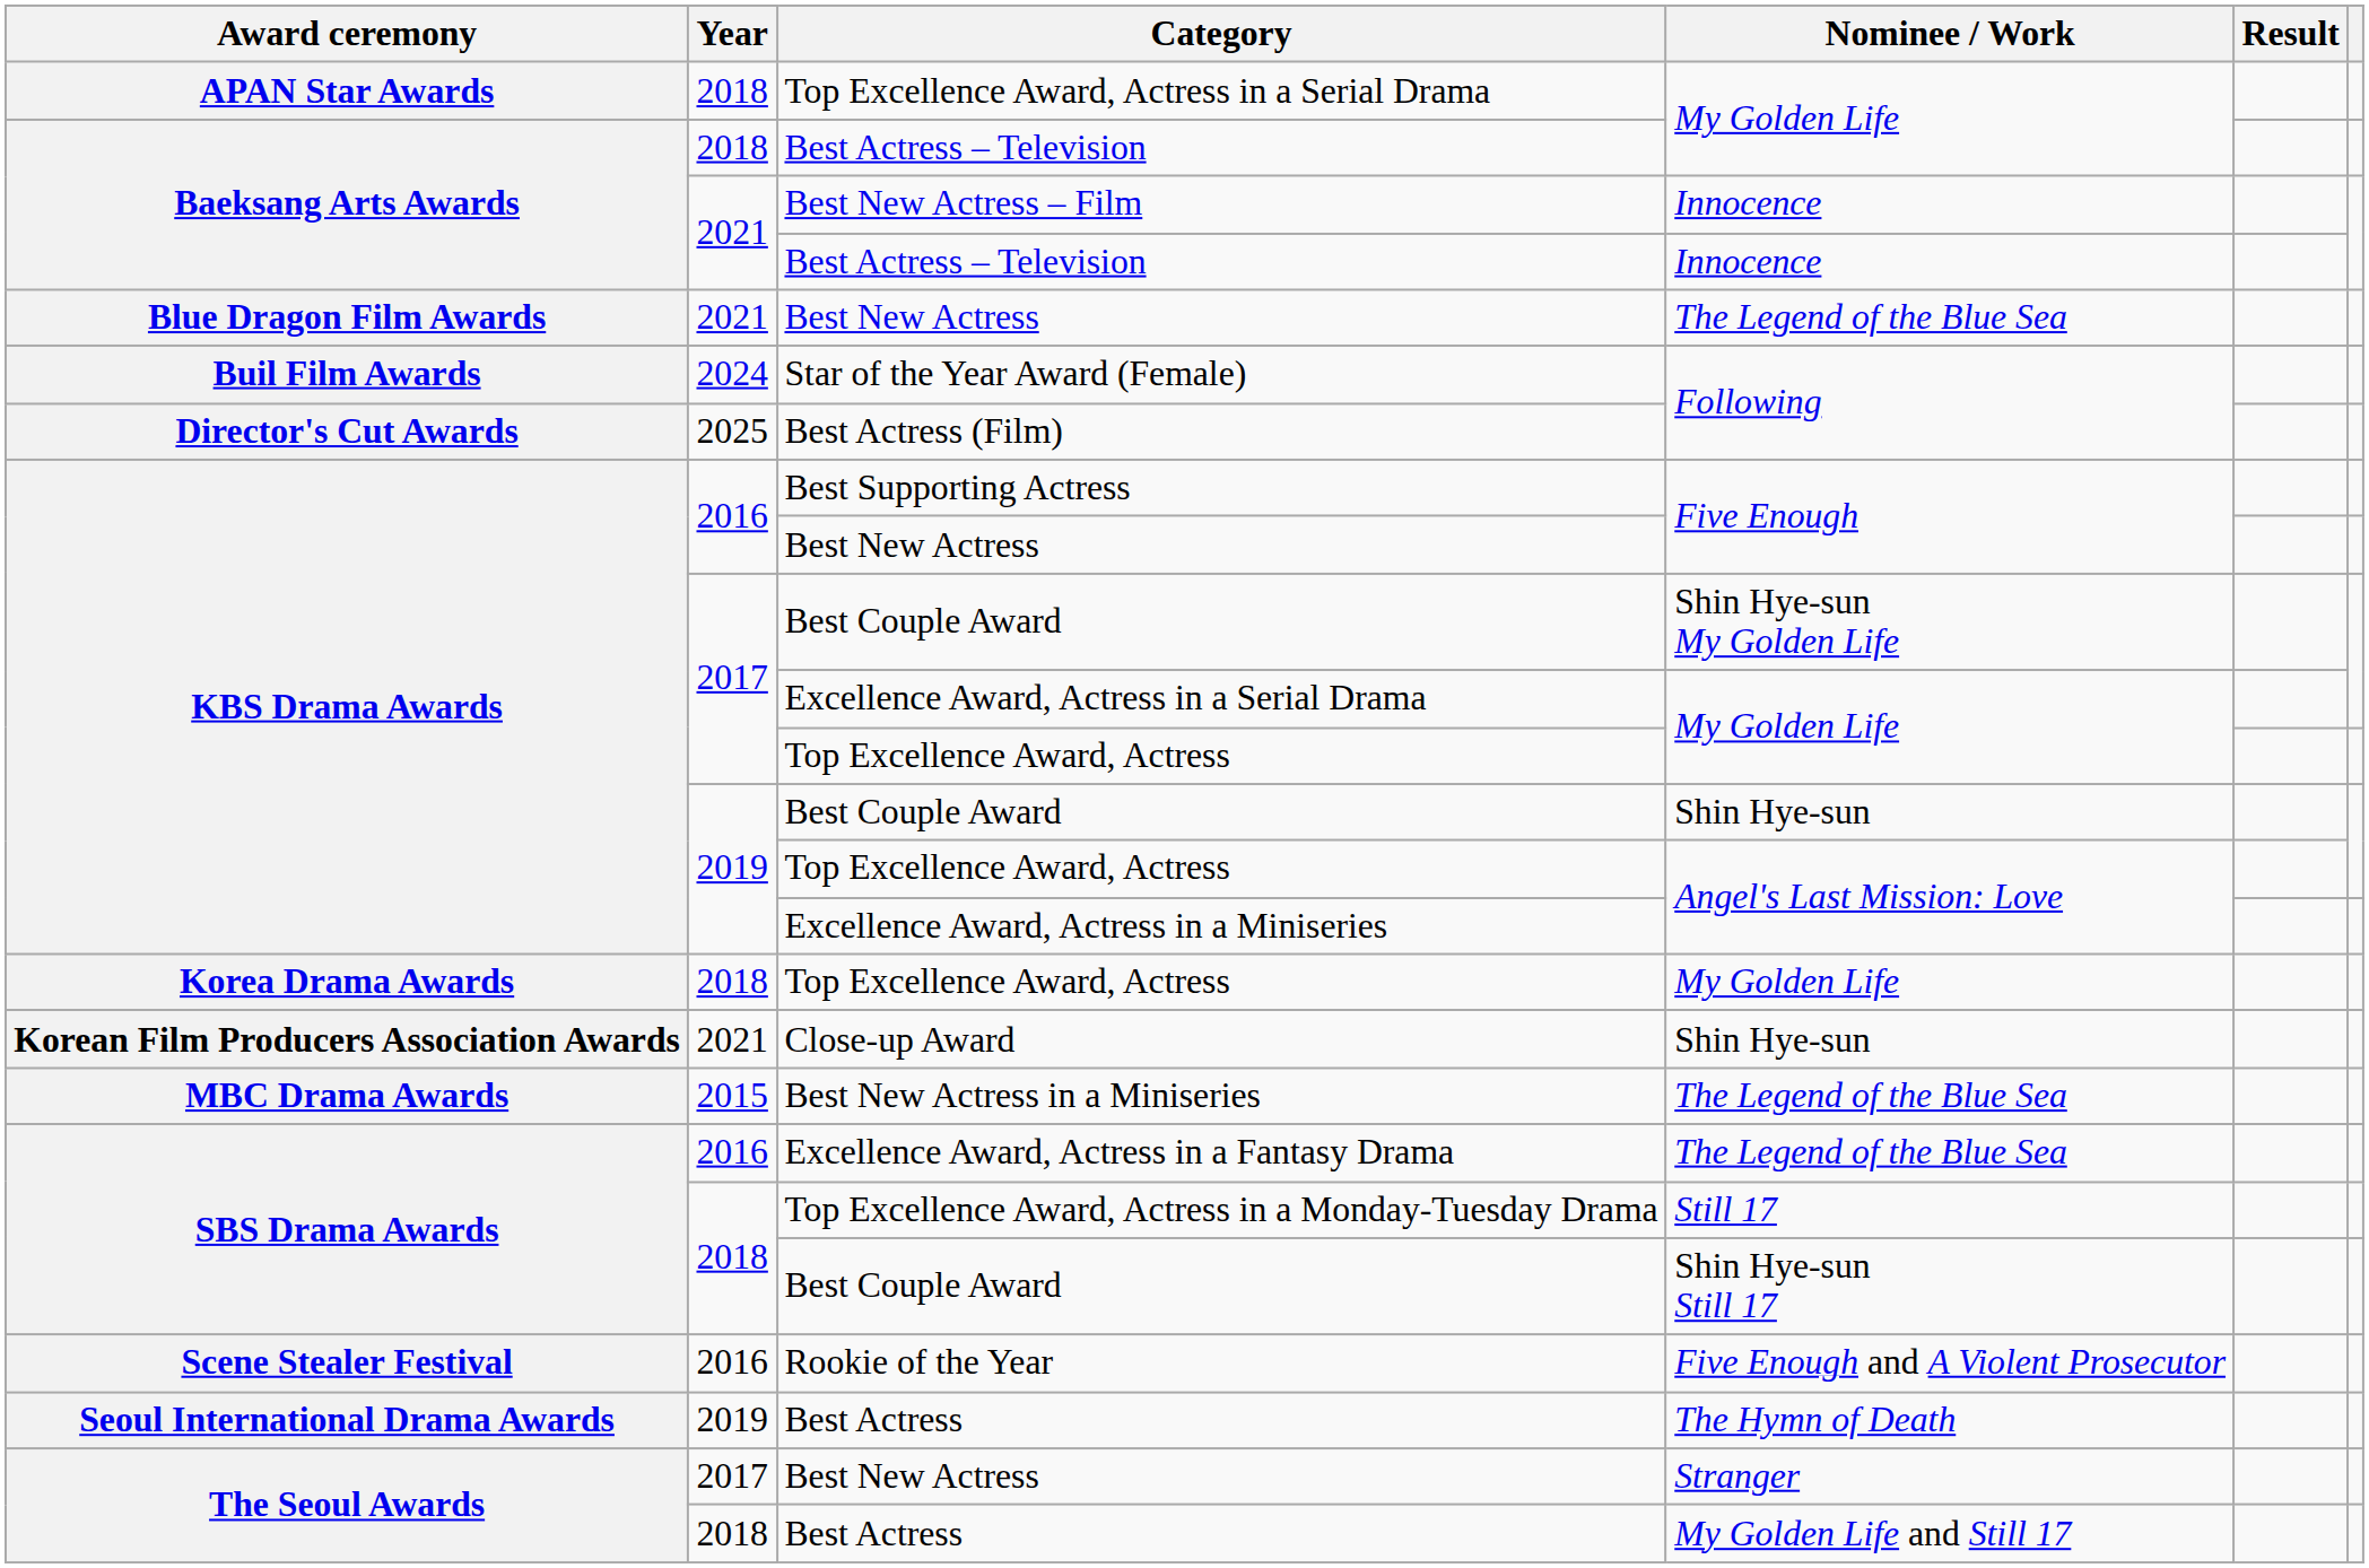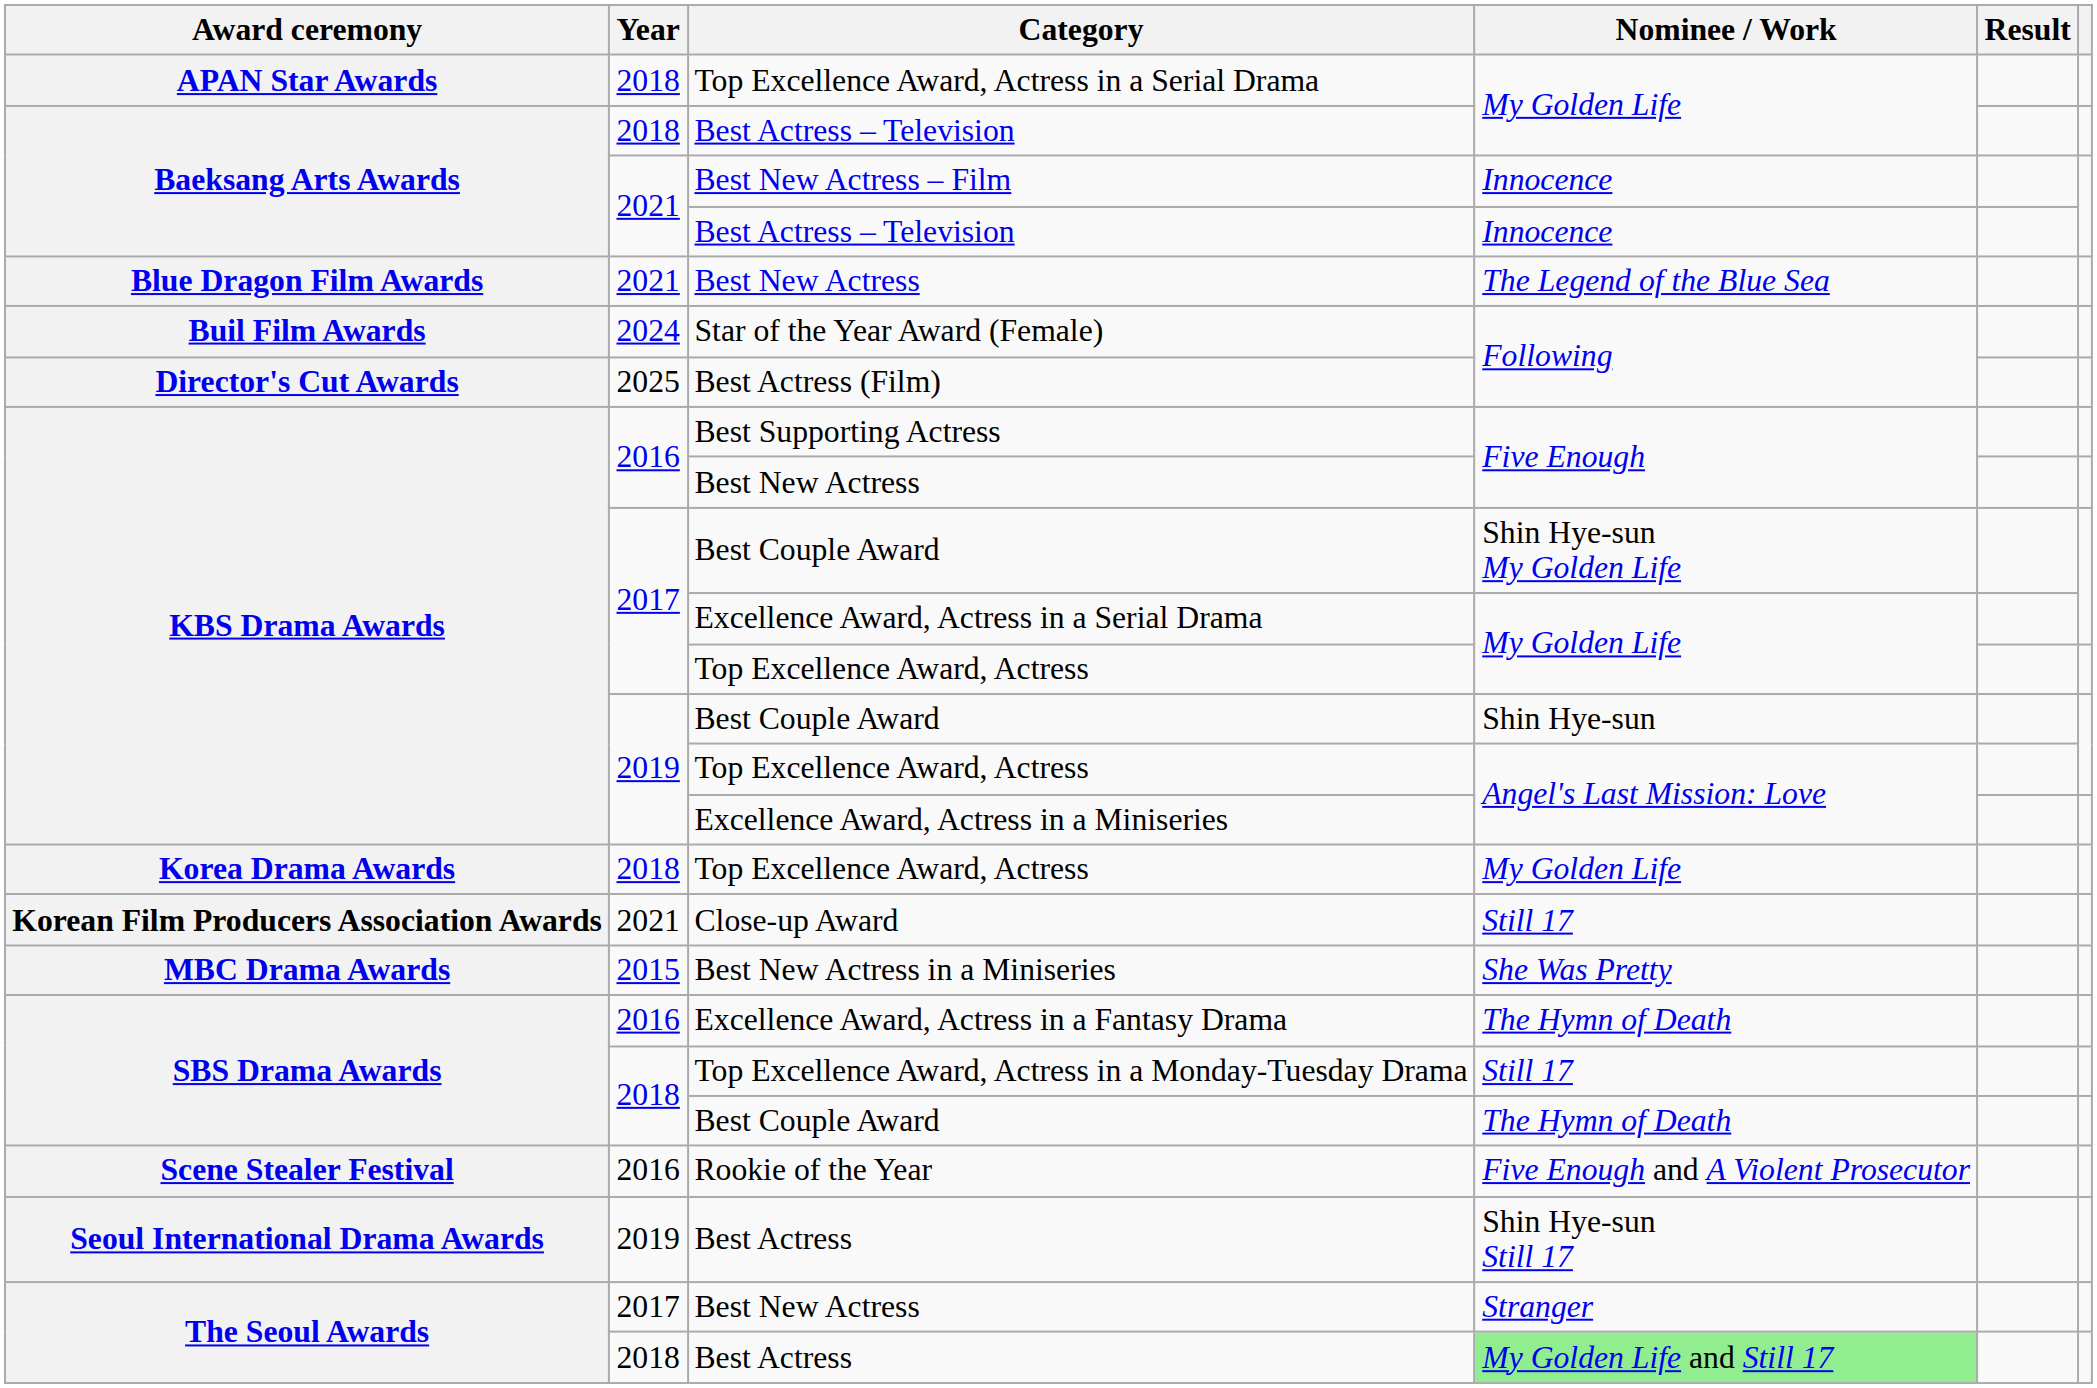Close-up Award | Nominee / Work: Shin Hye-sun -> Still 17
Best New Actress in a Miniseries | Nominee / Work: The Legend of the Blue Sea -> She Was Pretty
Excellence Award, Actress in a Fantasy Drama | Nominee / Work: The Legend of the Blue Sea -> The Hymn of Death
2018 / Best Couple Award | Nominee / Work: Shin Hye-sun Still 17 -> The Hymn of Death
2019 / Best Actress | Nominee / Work: The Hymn of Death -> Shin Hye-sun Still 17
2018 / Best Actress | Nominee / Work: no background -> lightgreen background
